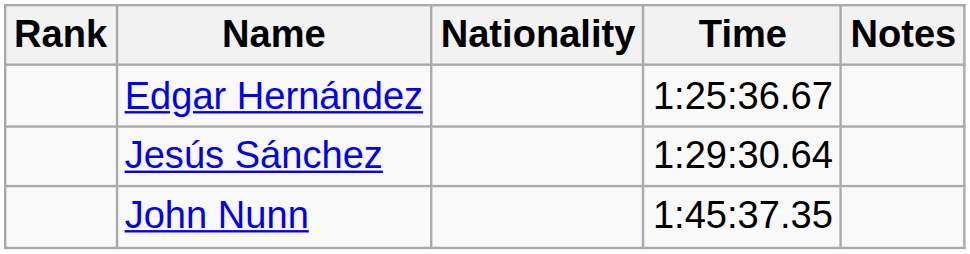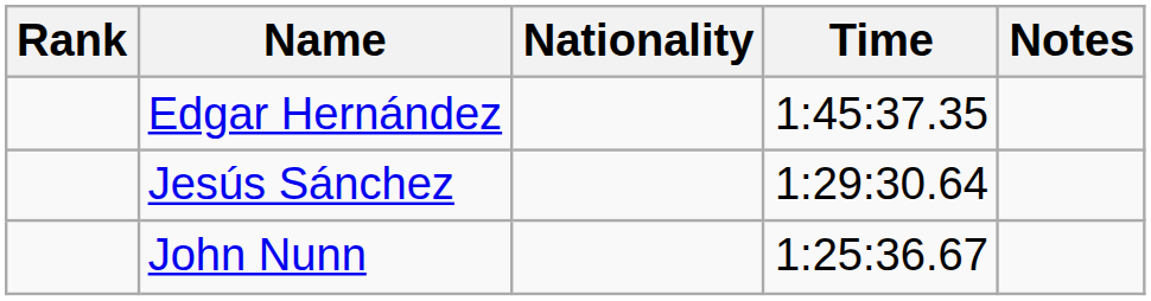Edgar Hernández | Time: 1:25:36.67 -> 1:45:37.35
John Nunn | Time: 1:45:37.35 -> 1:25:36.67
